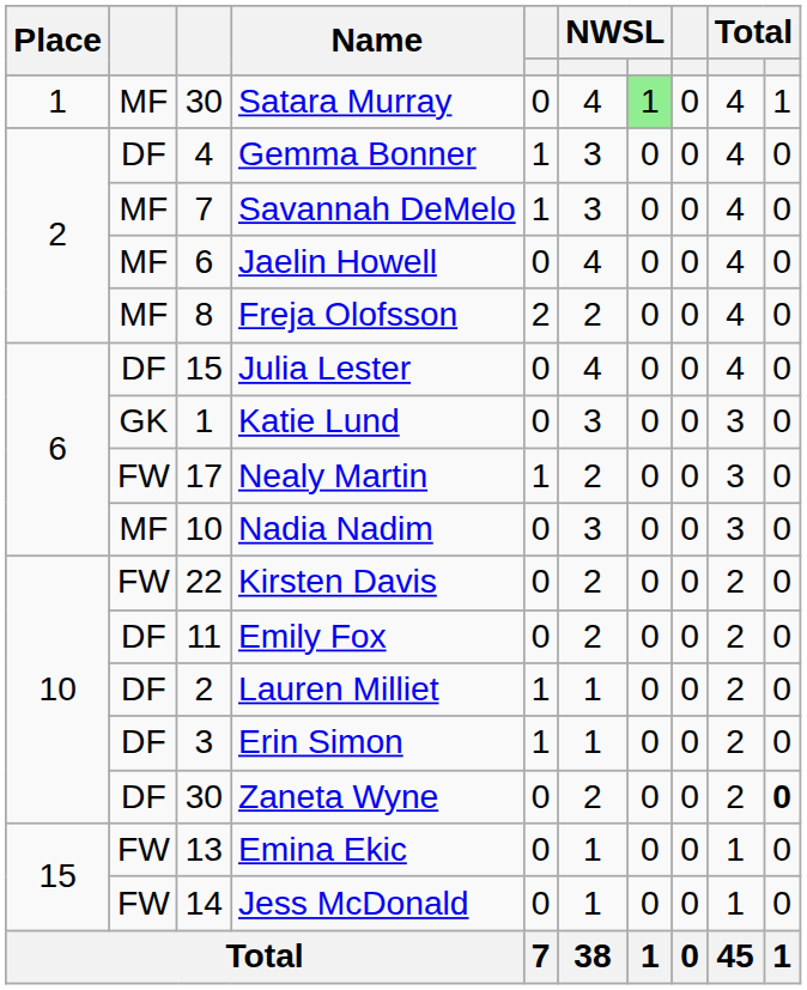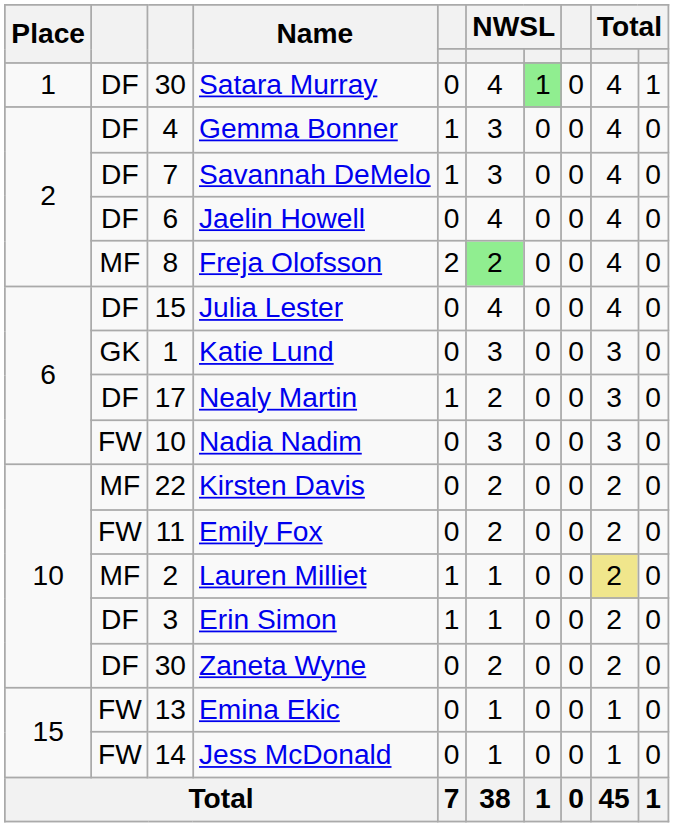Satara Murray | column 2: MF -> DF
Savannah DeMelo | column 2: MF -> DF
Jaelin Howell | column 2: MF -> DF
Freja Olofsson | column 6: no background -> lightgreen background
Nealy Martin | column 2: FW -> DF
Nadia Nadim | column 2: MF -> FW
Kirsten Davis | column 2: FW -> MF
Emily Fox | column 2: DF -> FW
Lauren Milliet | column 2: DF -> MF
Lauren Milliet | column 9: no background -> khaki background
Zaneta Wyne | column 10: bold -> normal
